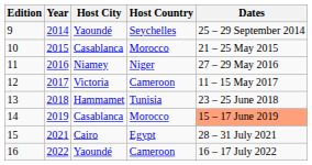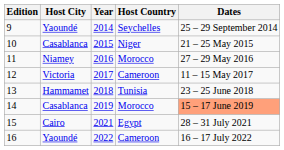columns swapped: Year <-> Host City
10 | Host Country: Morocco -> Niger
11 | Host Country: Niger -> Morocco
